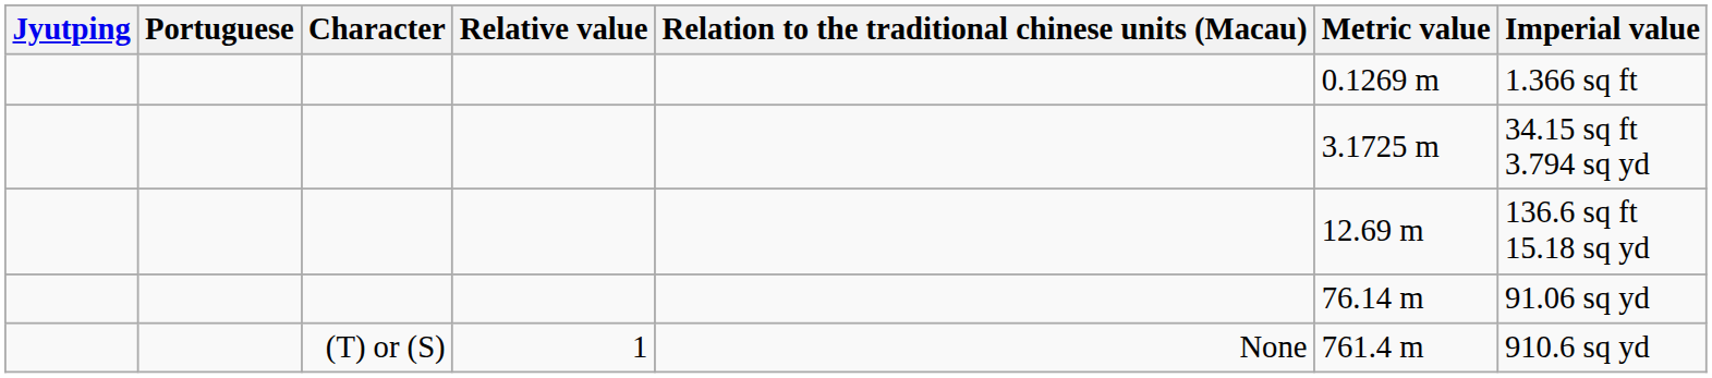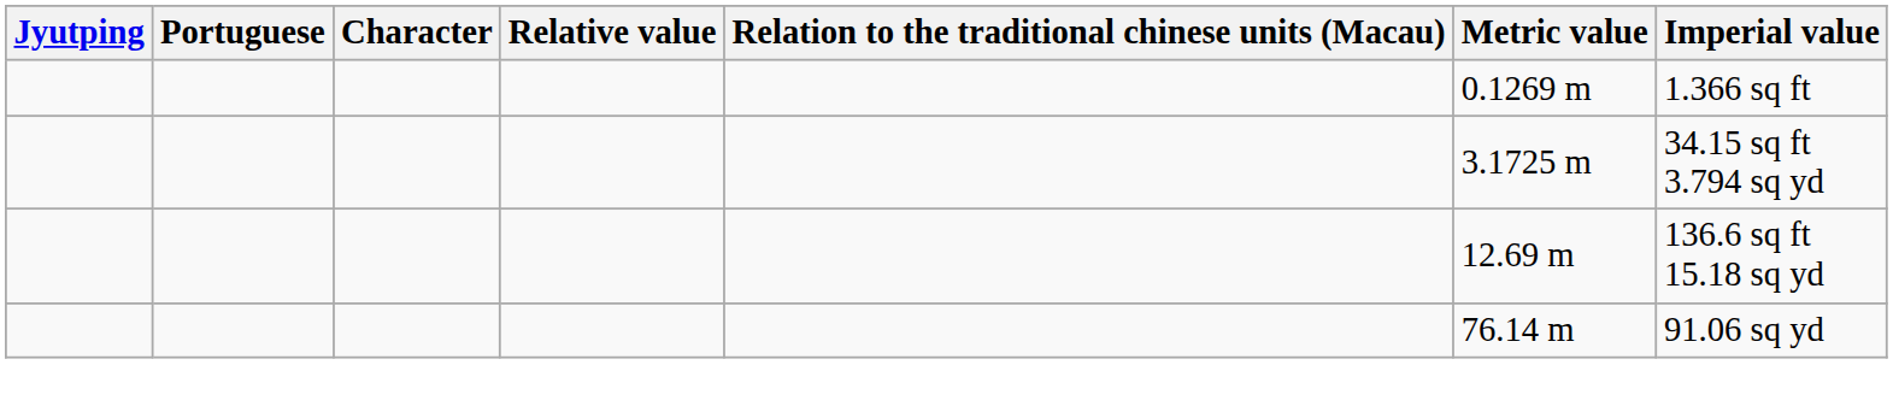- row: (T) or (S) | 1 | None | 761.4 m | 910.6 sq yd
